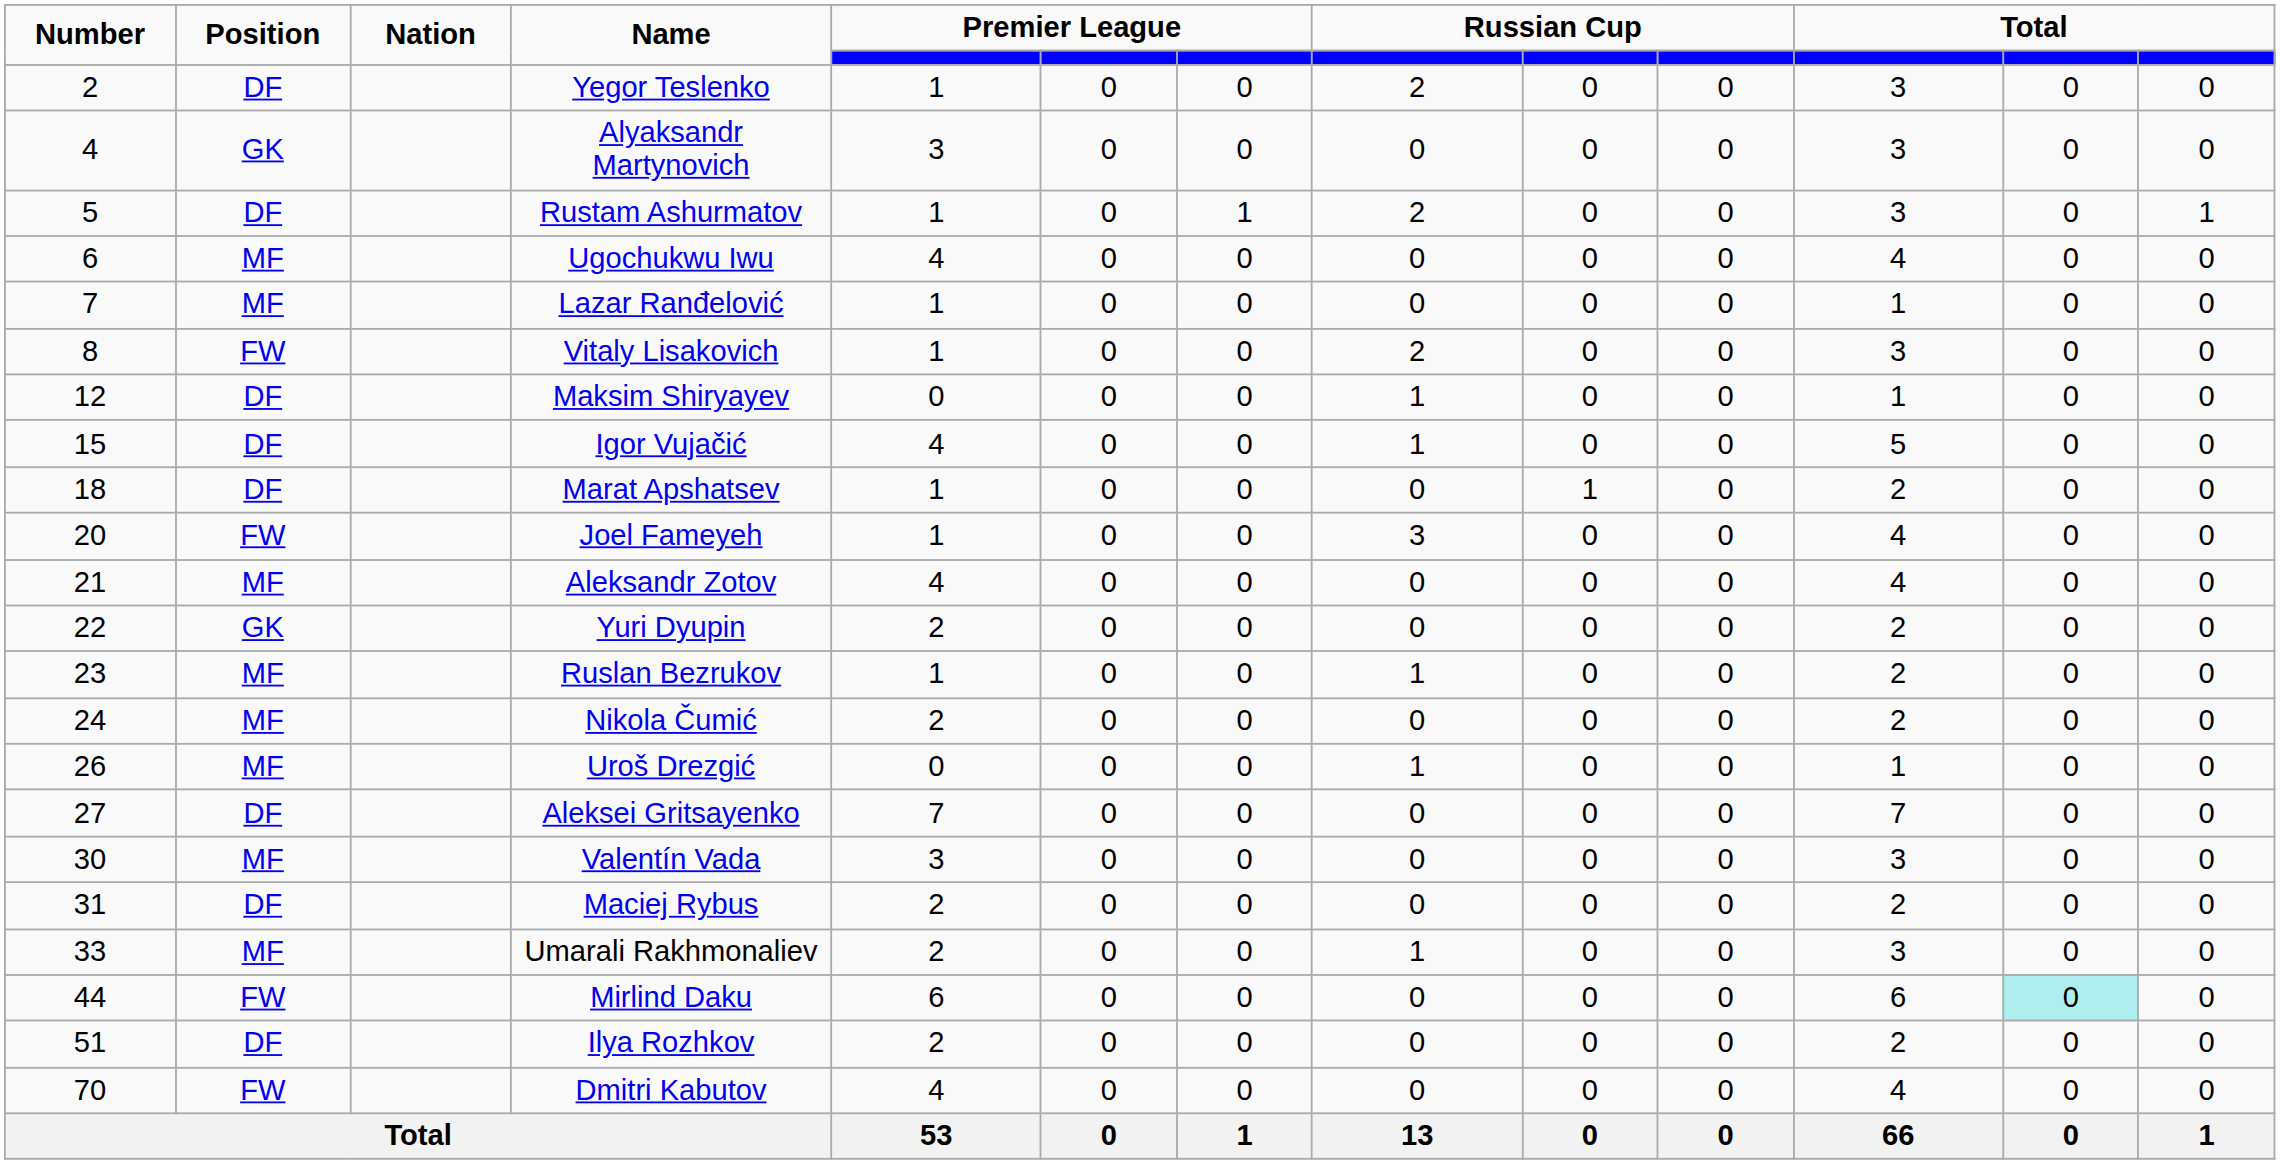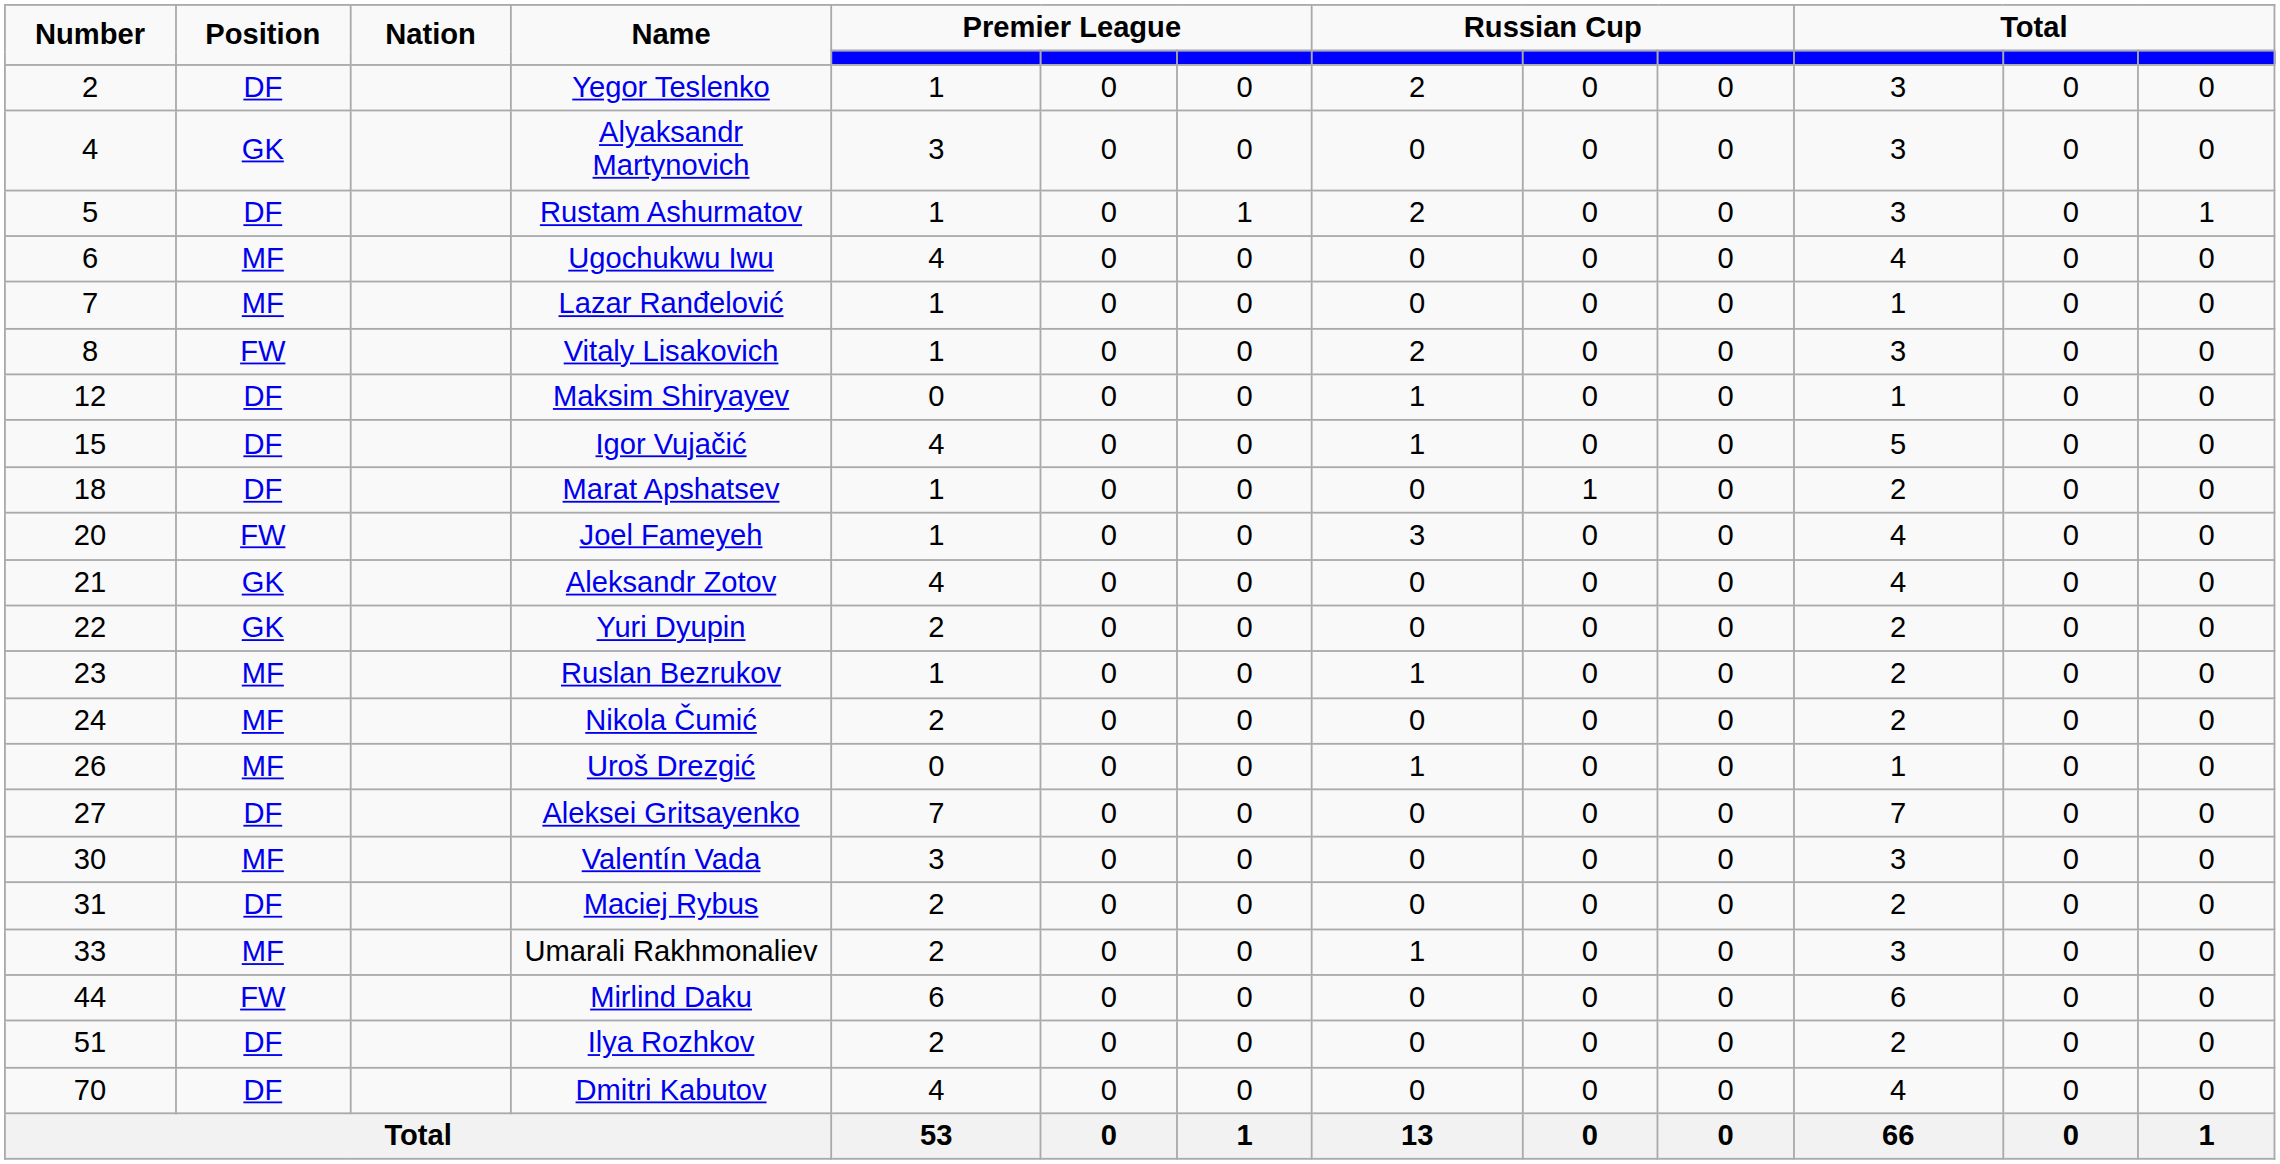Aleksandr Zotov | Position: MF -> GK
Mirlind Daku | column 12: paleturquoise background -> no background
Dmitri Kabutov | Position: FW -> DF
